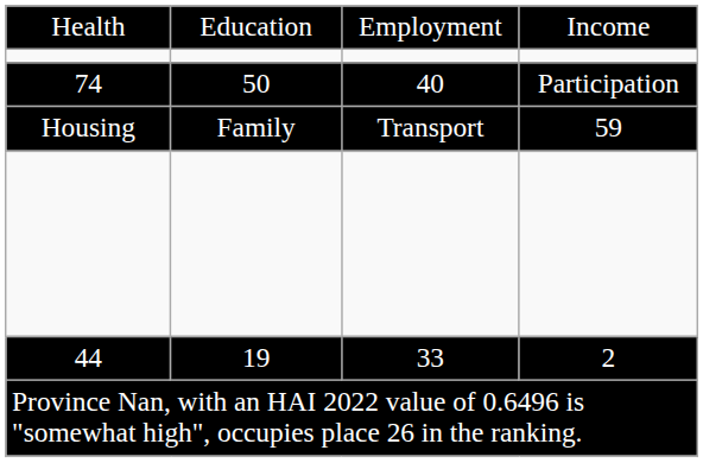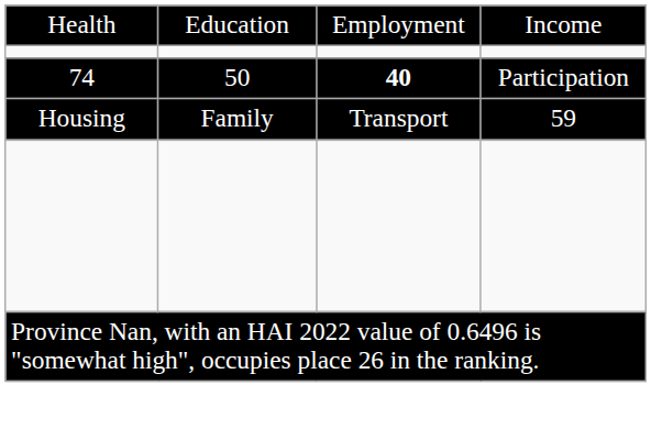74 | column 3: normal -> bold
- row: 44 | 19 | 33 | 2
